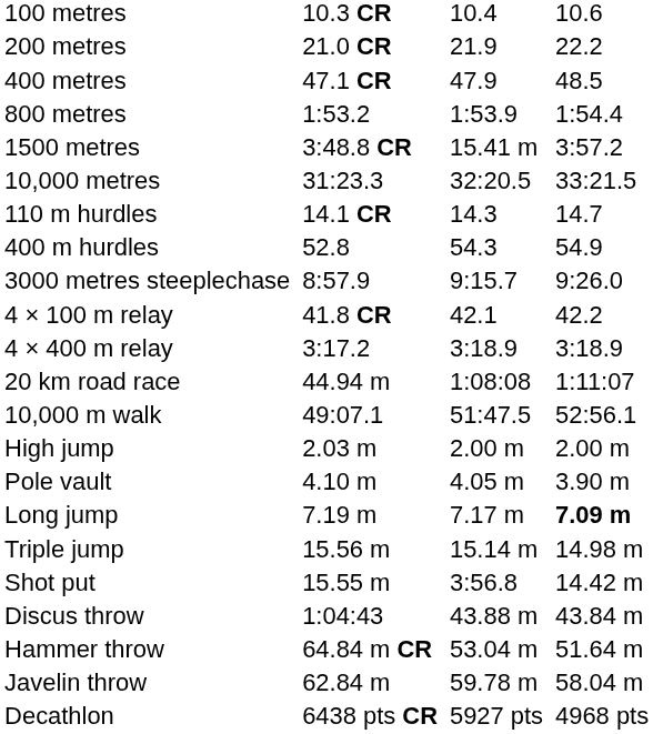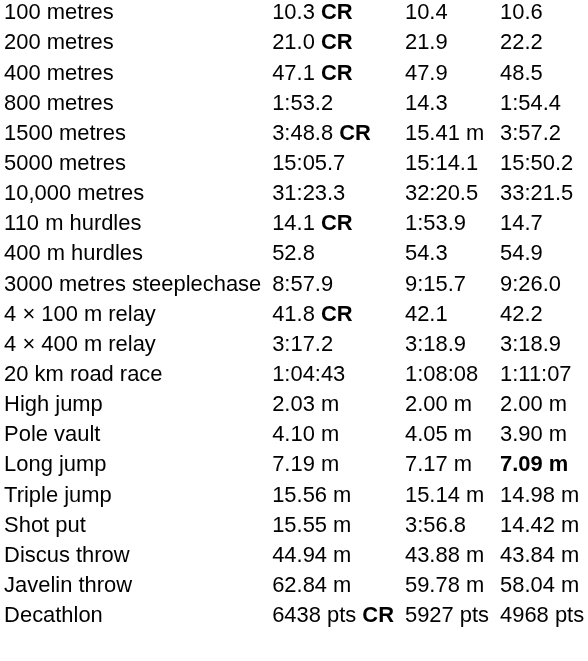800 metres | column 5: 1:53.9 -> 14.3
+ row: 5000 metres | 15:05.7 | 15:14.1 | 15:50.2
110 m hurdles | column 5: 14.3 -> 1:53.9
20 km road race | column 3: 44.94 m -> 1:04:43
- row: 10,000 m walk | 49:07.1 | 51:47.5 | 52:56.1
Discus throw | column 3: 1:04:43 -> 44.94 m
- row: Hammer throw | 64.84 m CR | 53.04 m | 51.64 m
